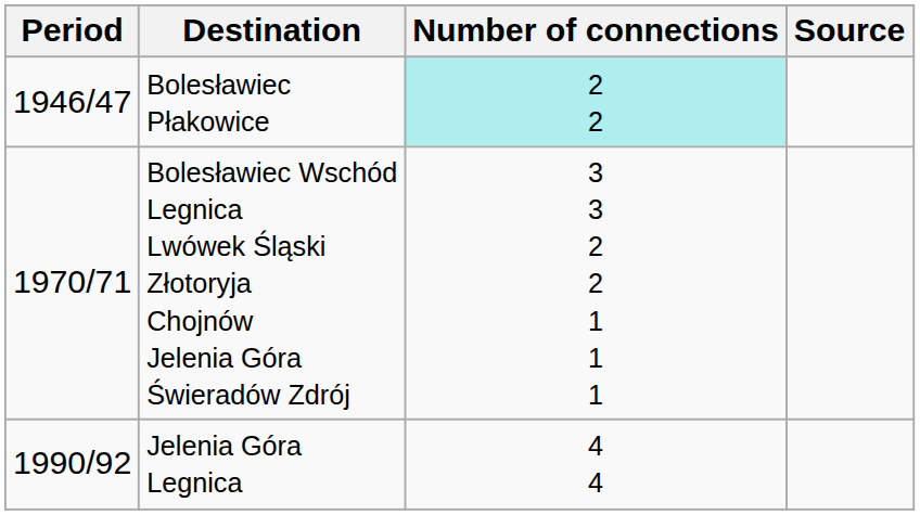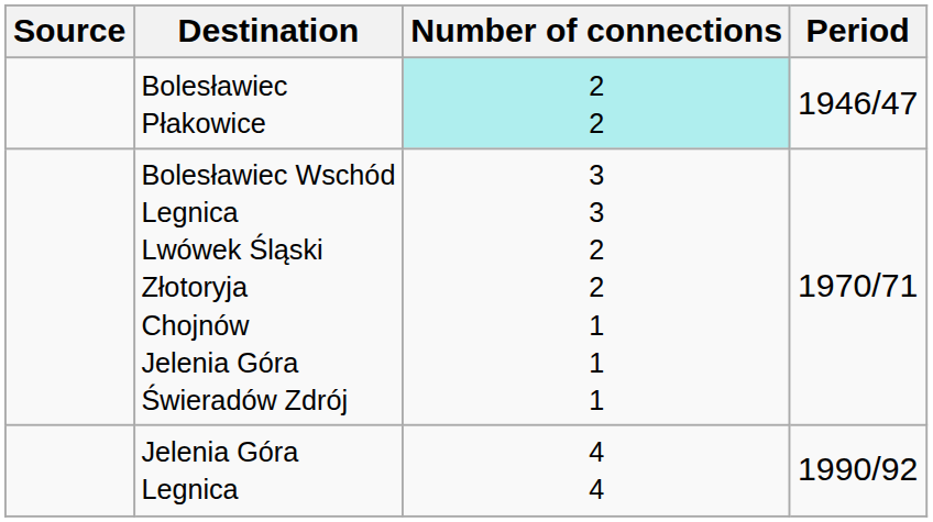columns swapped: Period <-> Source
